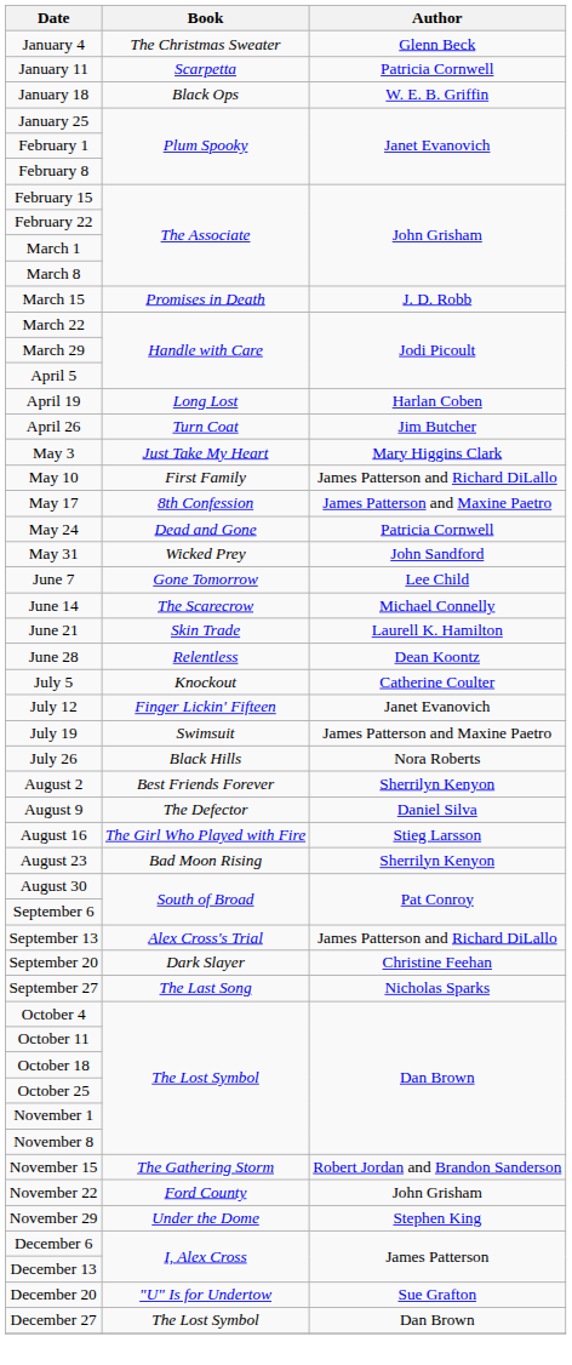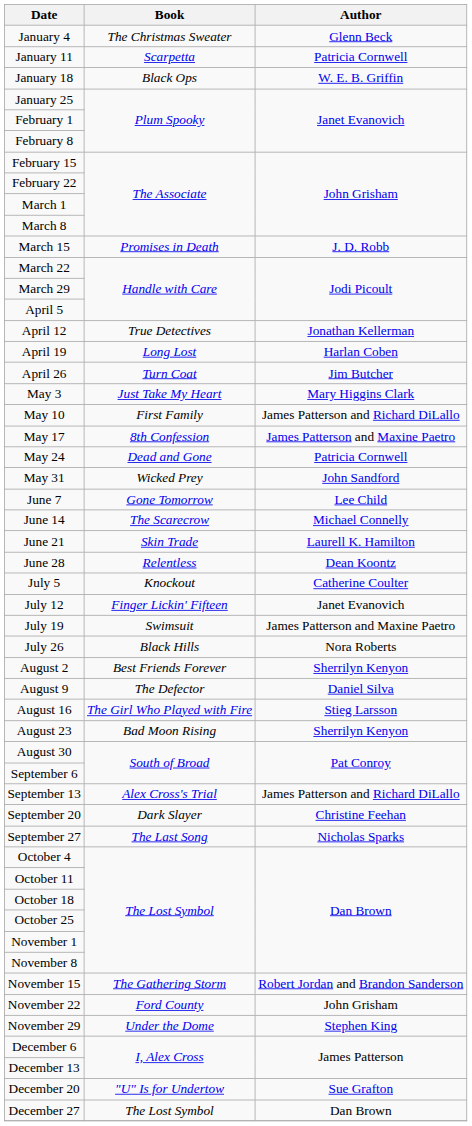+ row: April 12 | True Detectives | Jonathan Kellerman
